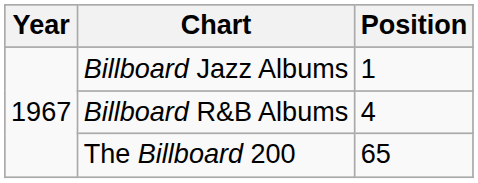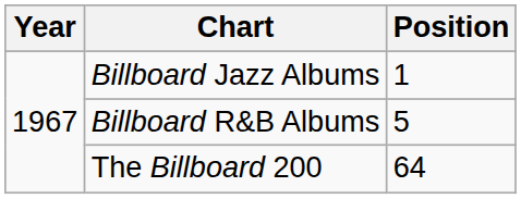Billboard R&B Albums | Position: 4 -> 5
The Billboard 200 | Position: 65 -> 64
